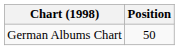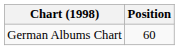German Albums Chart | Position: 50 -> 60
